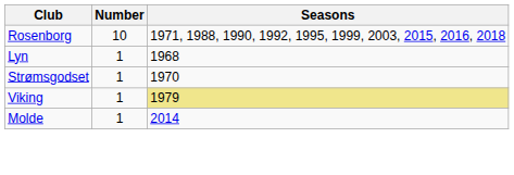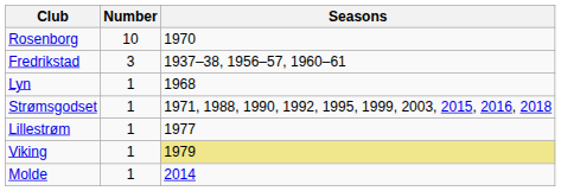Rosenborg | Seasons: 1971, 1988, 1990, 1992, 1995, 1999, 2003, 2015, 2016, 2018 -> 1970
+ row: Fredrikstad | 3 | 1937–38, 1956–57, 1960–61
Strømsgodset | Seasons: 1970 -> 1971, 1988, 1990, 1992, 1995, 1999, 2003, 2015, 2016, 2018
+ row: Lillestrøm | 1 | 1977
